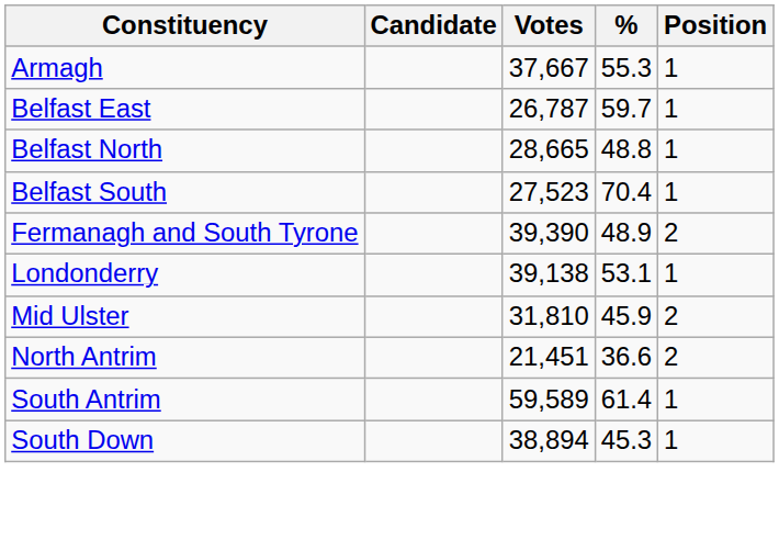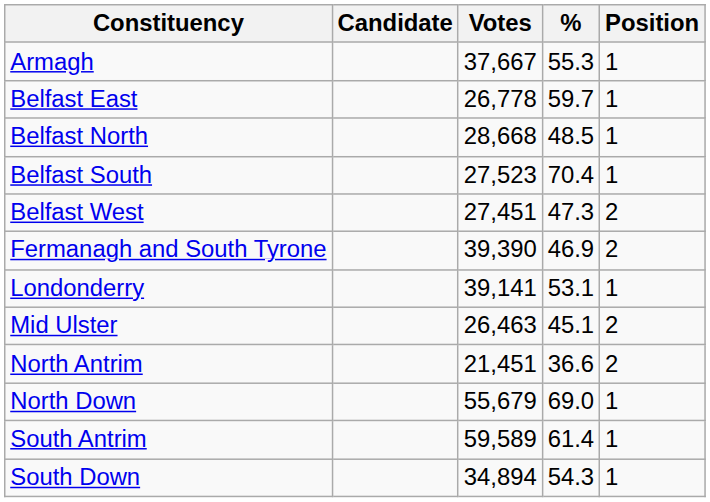Belfast East | Votes: 26,787 -> 26,778
Belfast North | Votes: 28,665 -> 28,668
Belfast North | %: 48.8 -> 48.5
+ row: Belfast West | 27,451 | 47.3 | 2
Fermanagh and South Tyrone | %: 48.9 -> 46.9
Londonderry | Votes: 39,138 -> 39,141
Mid Ulster | Votes: 31,810 -> 26,463
Mid Ulster | %: 45.9 -> 45.1
+ row: North Down | 55,679 | 69.0 | 1
South Down | Votes: 38,894 -> 34,894
South Down | %: 45.3 -> 54.3
